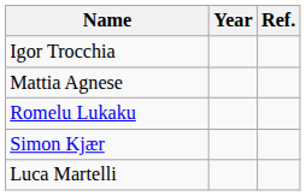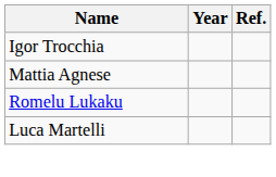- row: Simon Kjær
